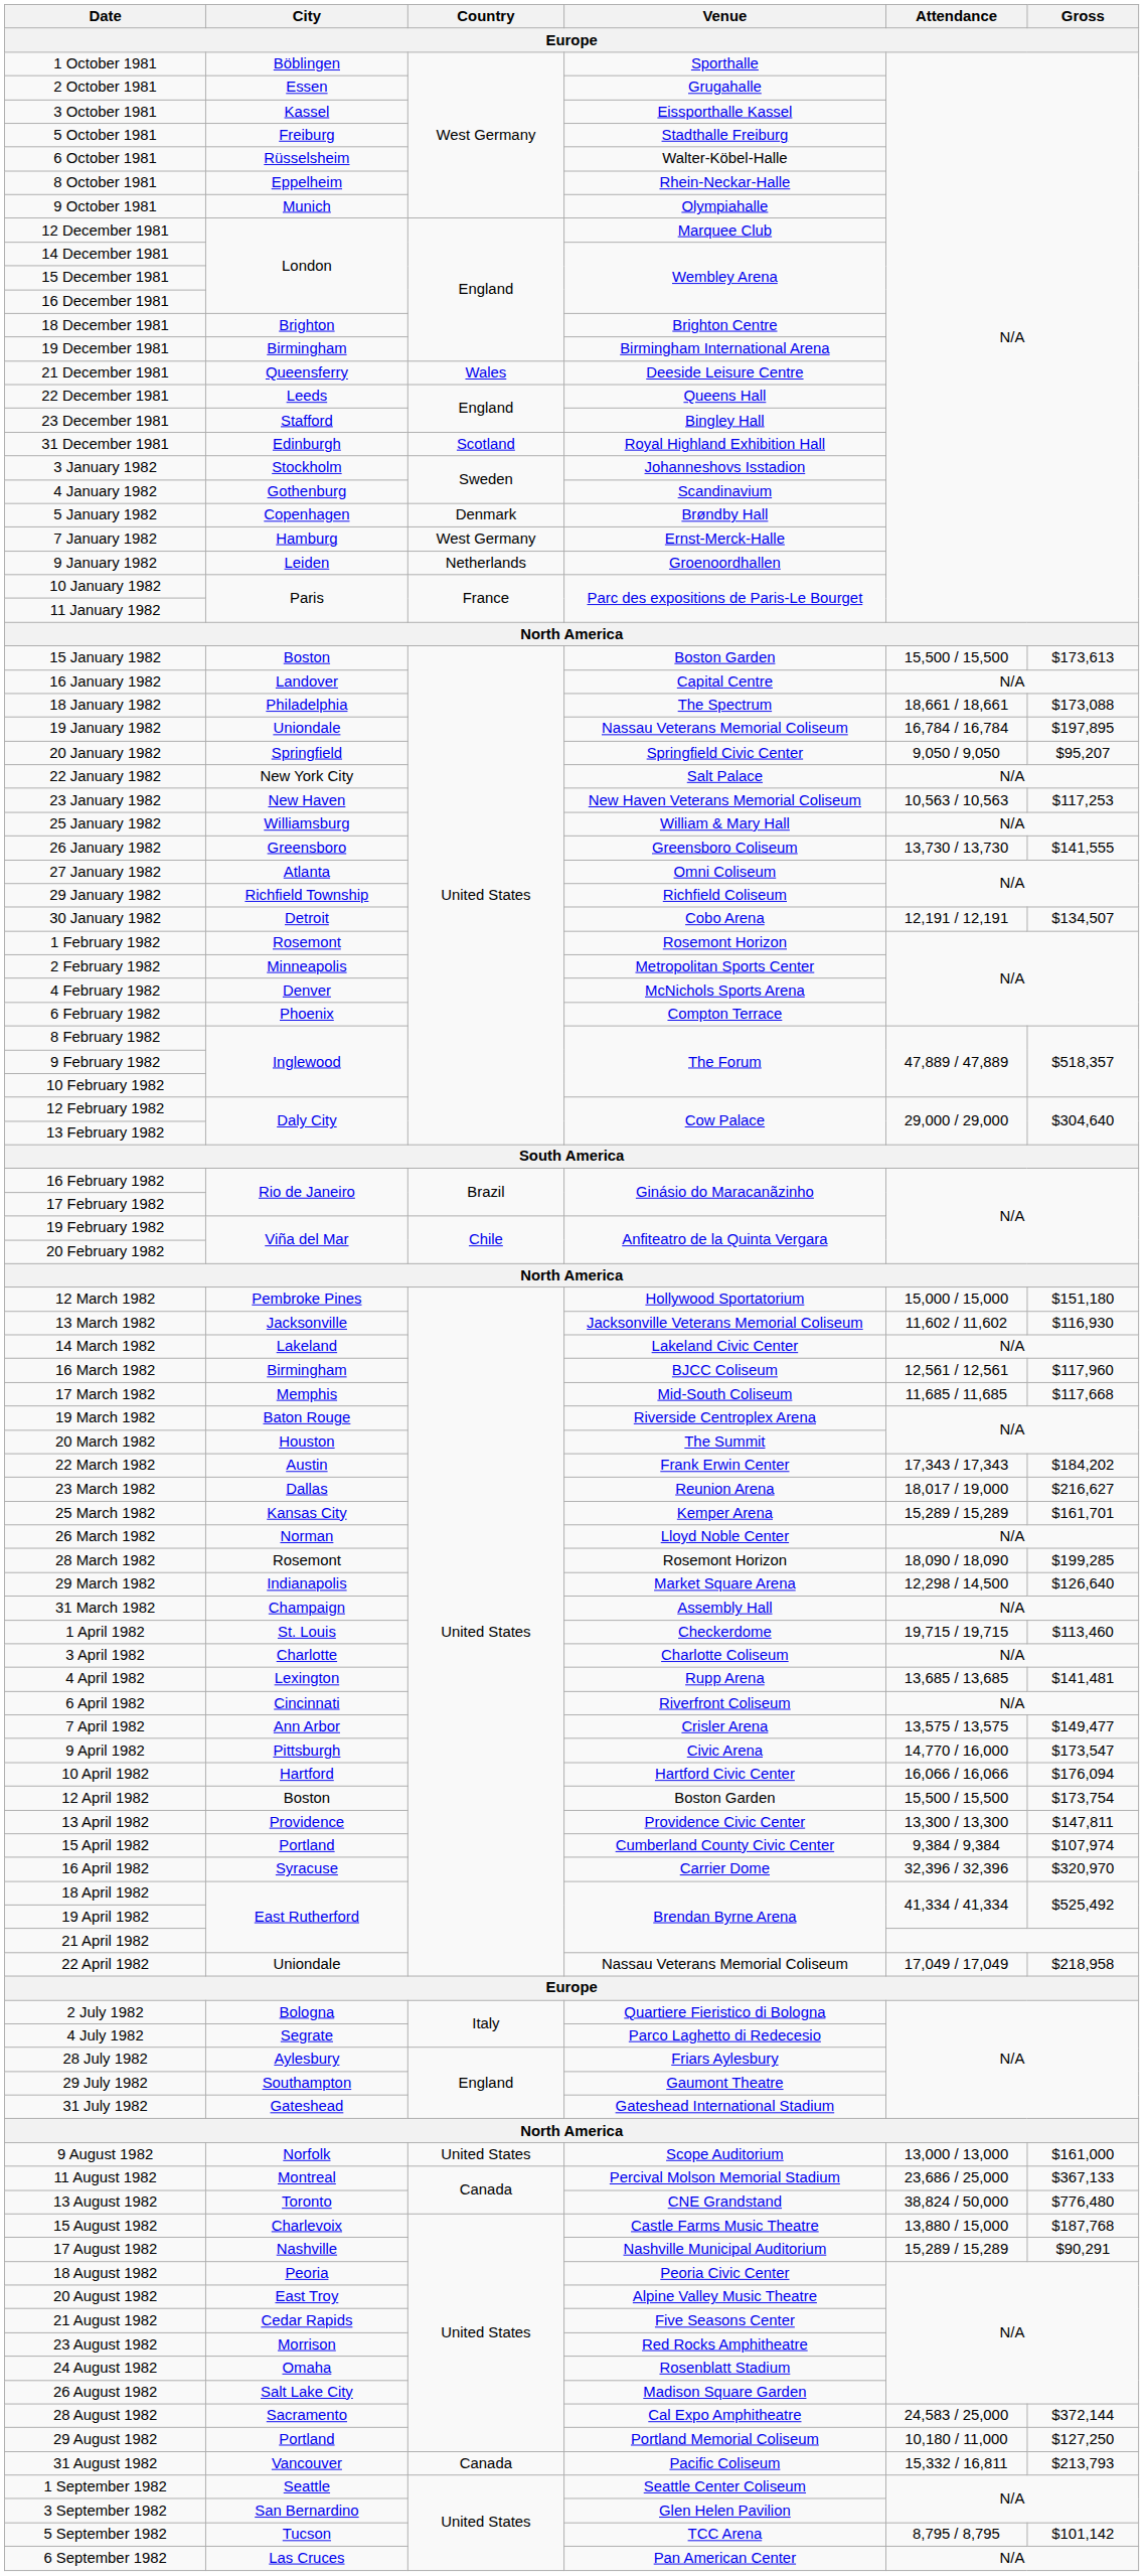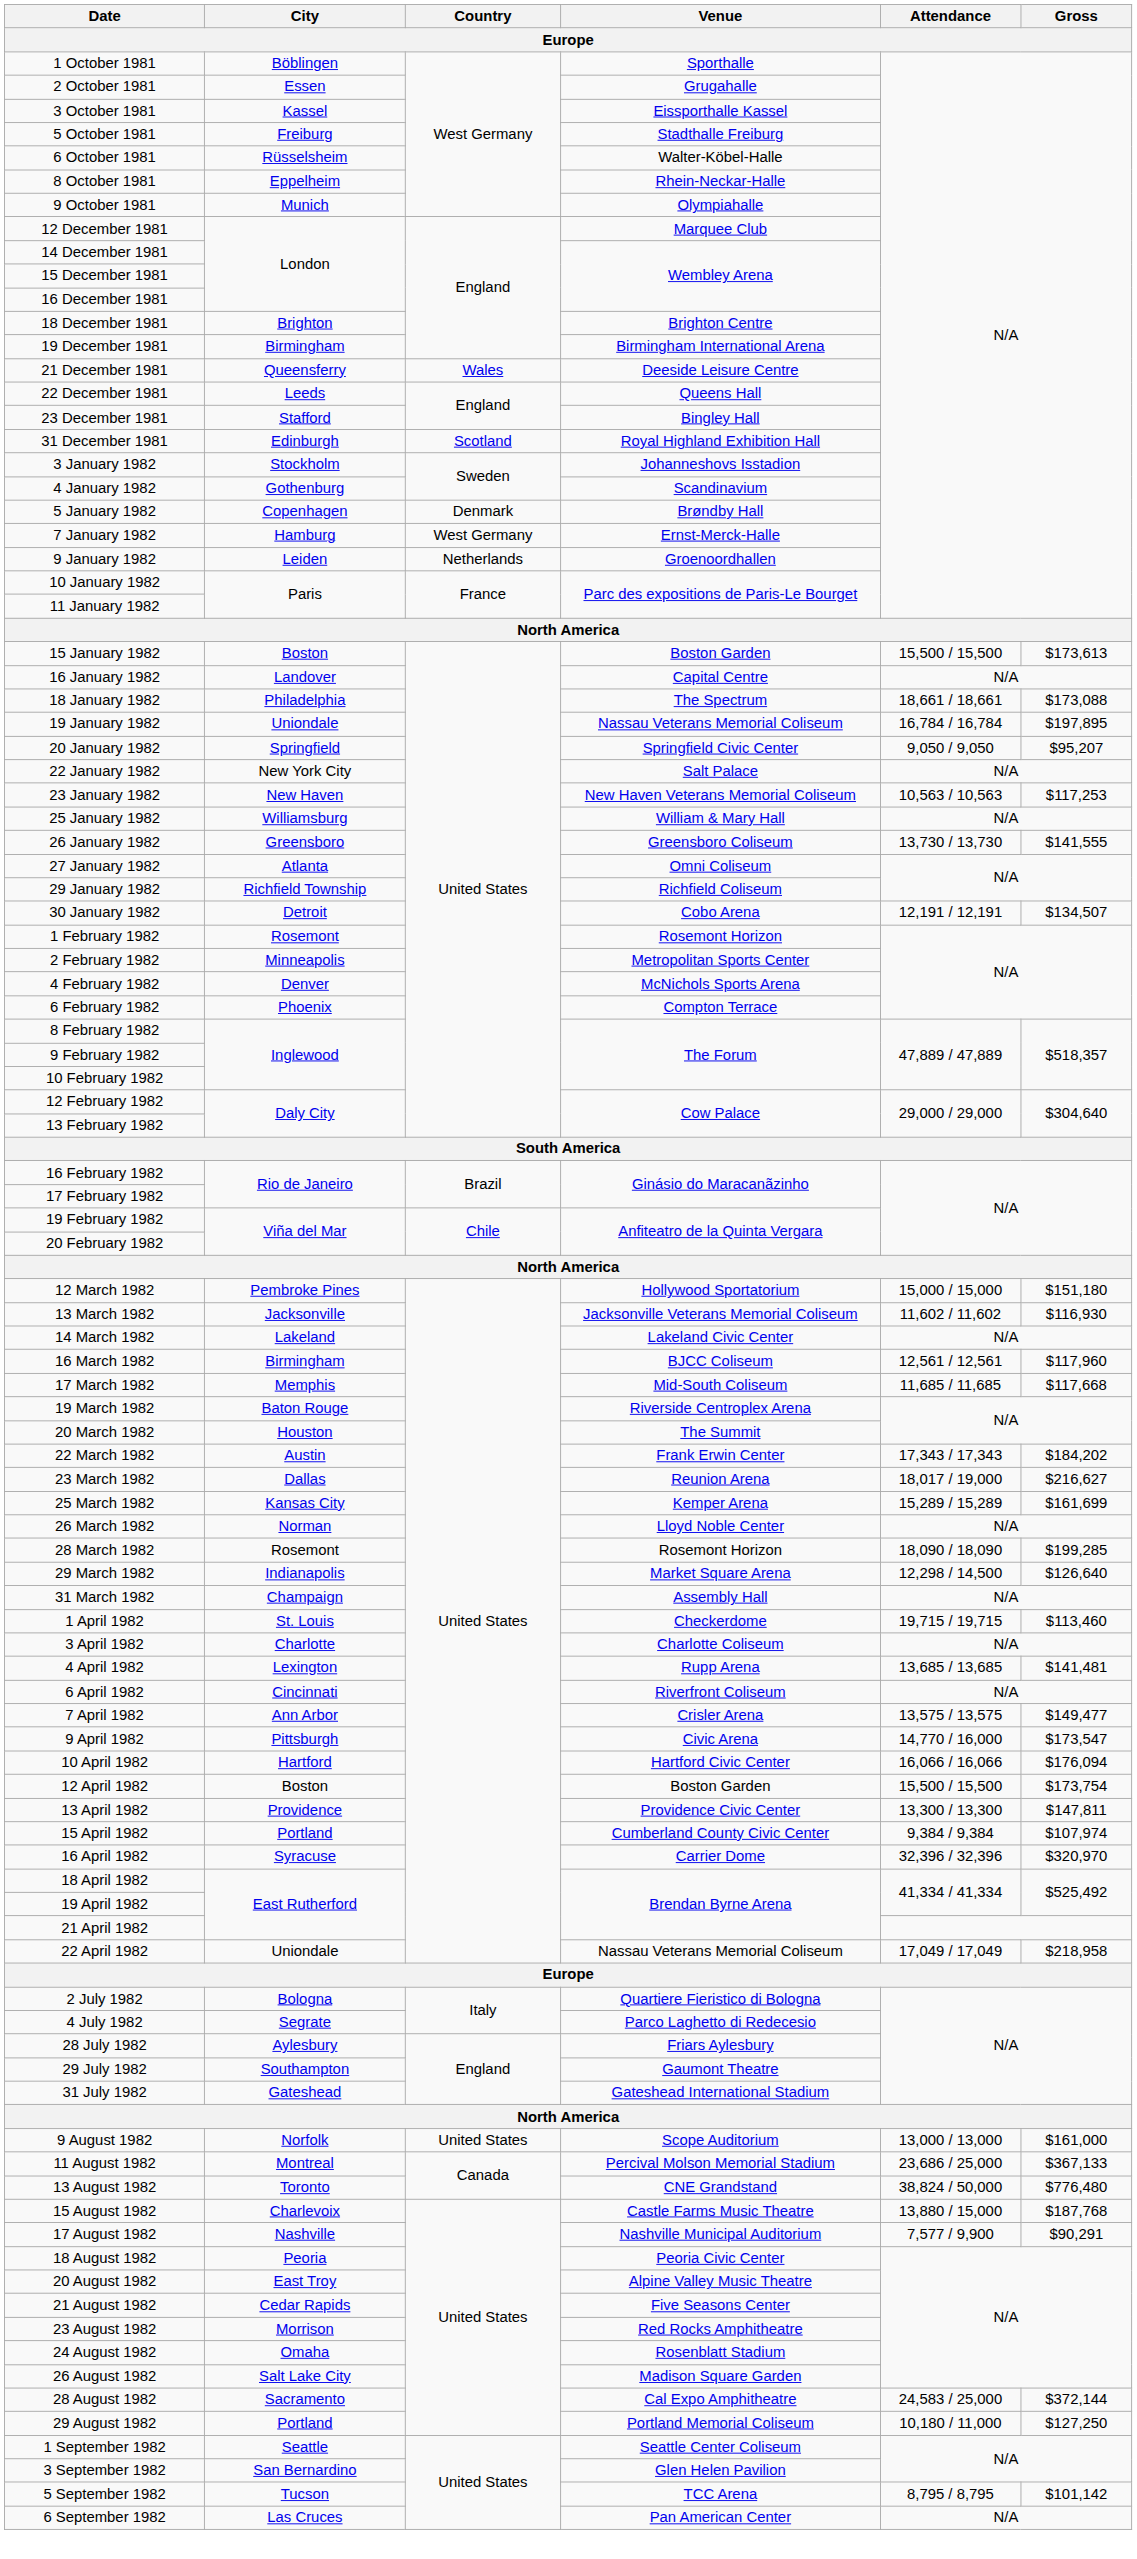25 March 1982 | Gross: $161,701 -> $161,699
17 August 1982 | Attendance: 15,289 / 15,289 -> 7,577 / 9,900
- row: 31 August 1982 | Vancouver | Canada | Pacific Coliseum | 15,332 / 16,811 | $213,793
